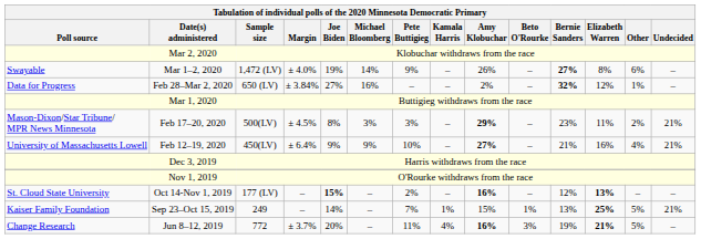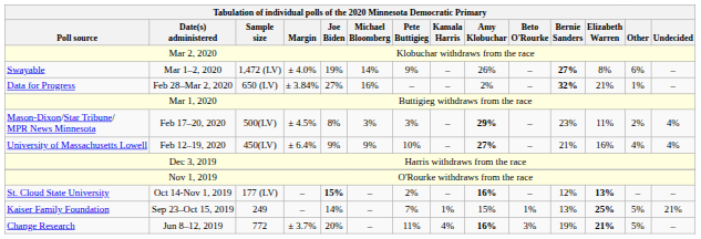Feb 28–Mar 2, 2020 | Elizabeth Warren: 12% -> 21%
Feb 17–20, 2020 | Undecided: 21% -> 4%
Feb 12–19, 2020 | Undecided: 21% -> 4%
